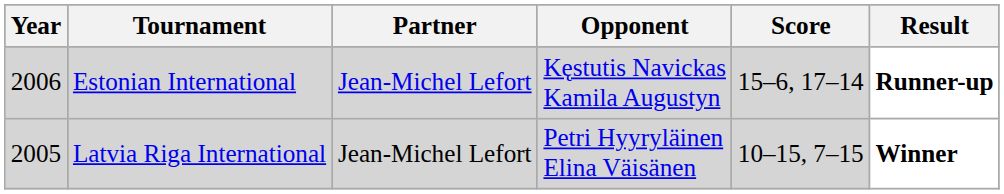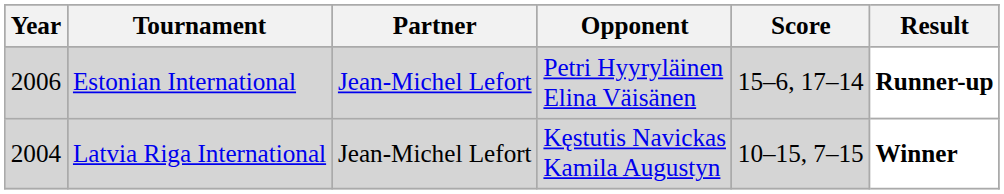Estonian International | Opponent: Kęstutis Navickas Kamila Augustyn -> Petri Hyyryläinen Elina Väisänen
Latvia Riga International | Year: 2005 -> 2004
Latvia Riga International | Opponent: Petri Hyyryläinen Elina Väisänen -> Kęstutis Navickas Kamila Augustyn
